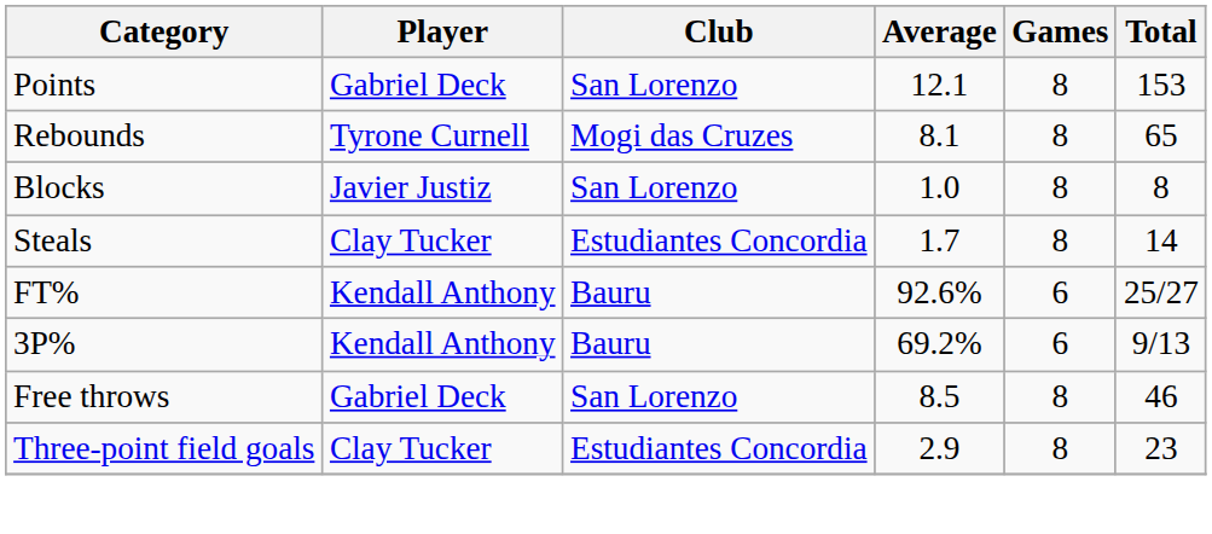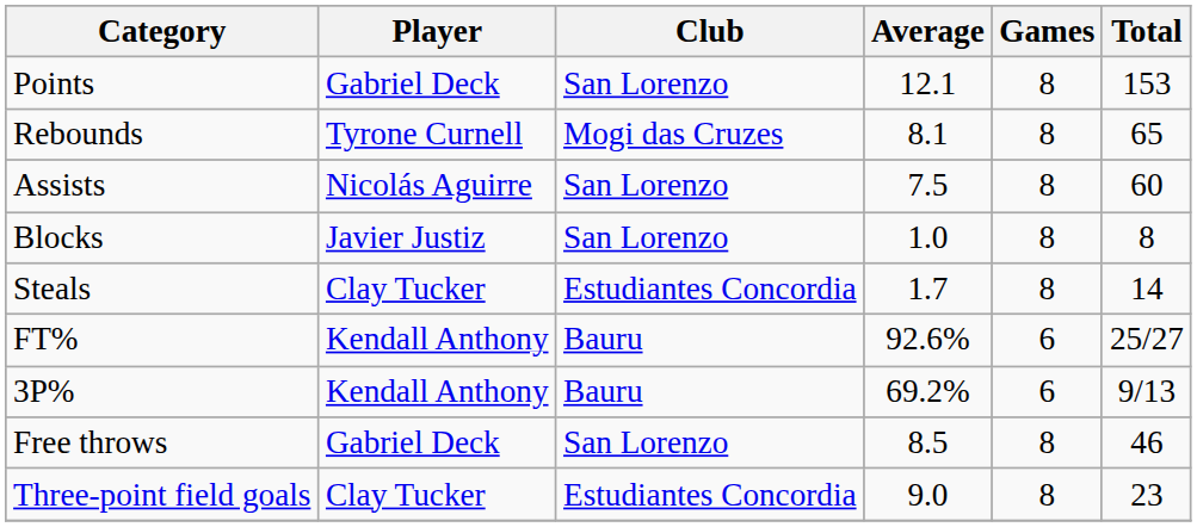+ row: Assists | Nicolás Aguirre | San Lorenzo | 7.5 | 8 | 60
Three-point field goals | Average: 2.9 -> 9.0
